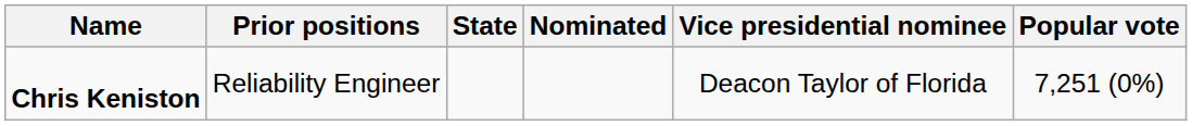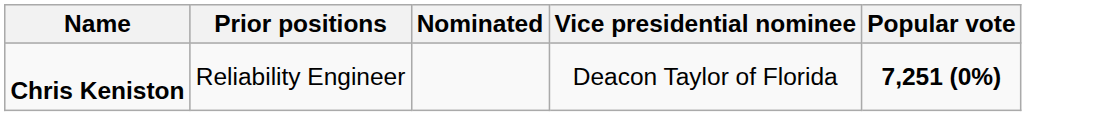- column: State
Chris Keniston | Popular vote: normal -> bold
